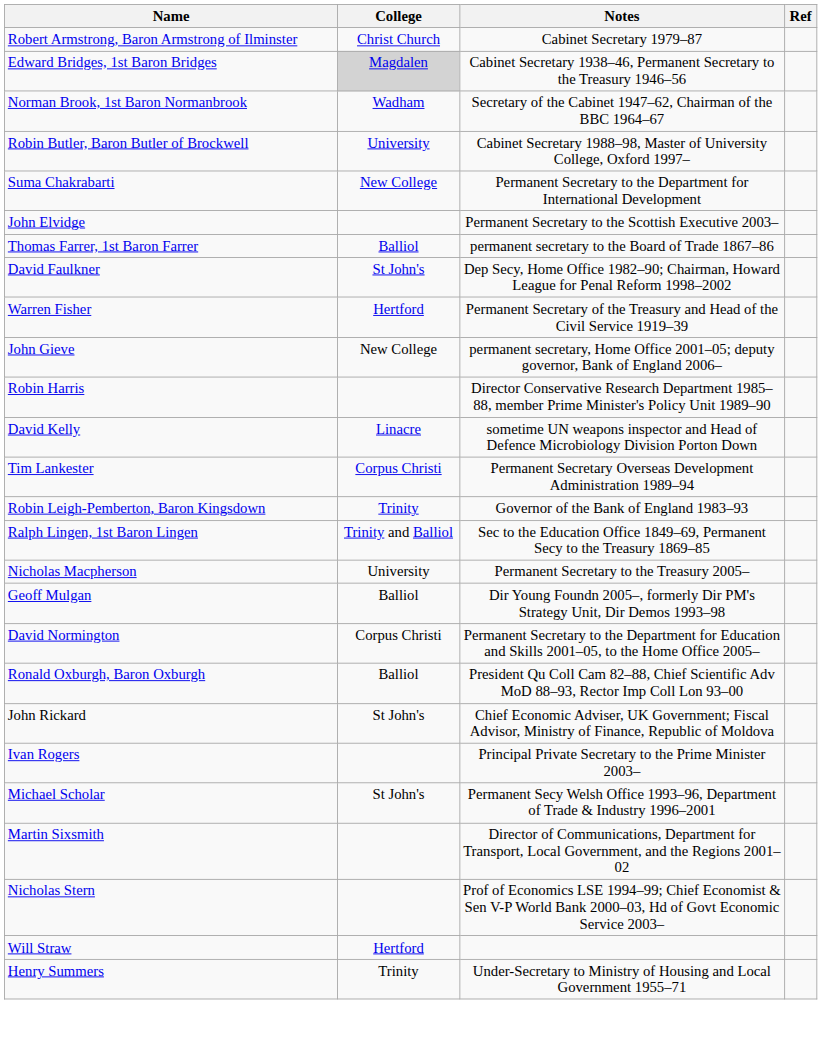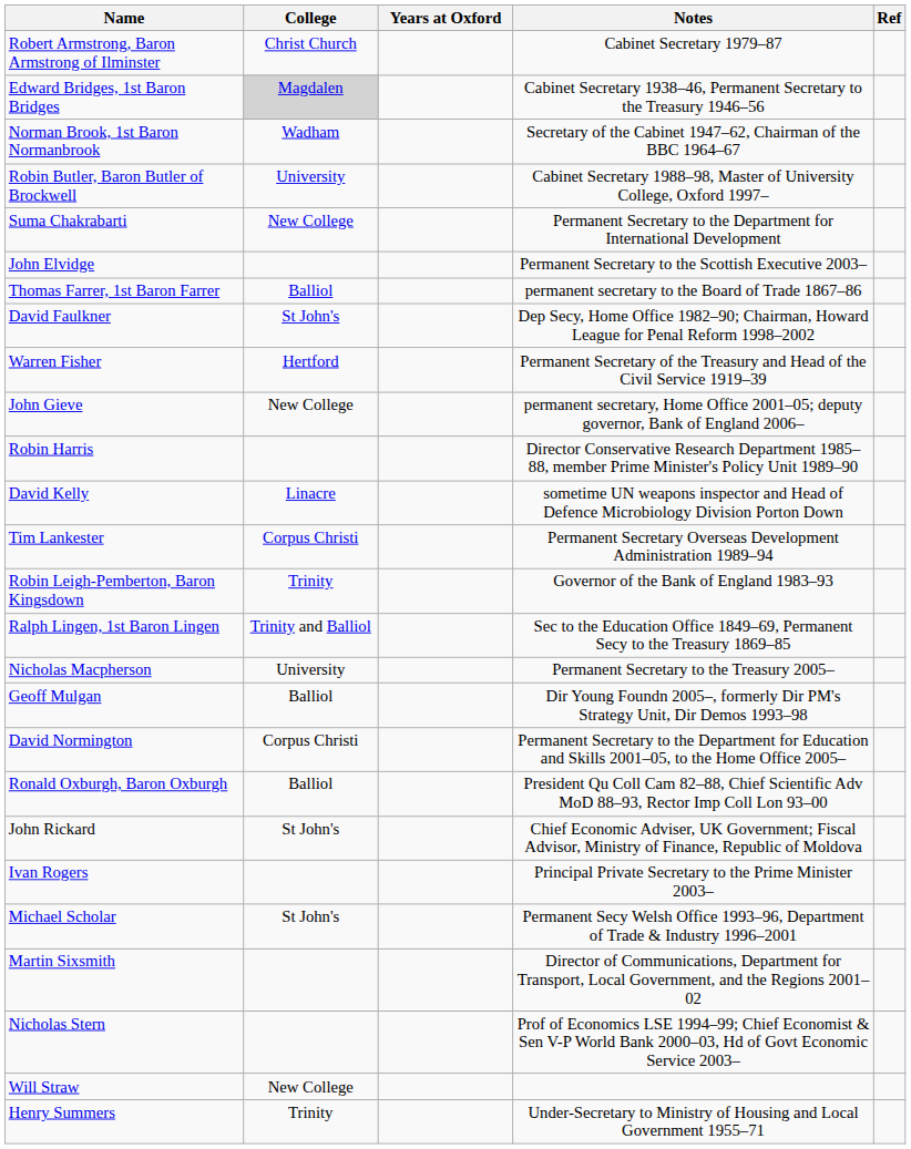+ column: Years at Oxford
Will Straw | College: Hertford -> New College
